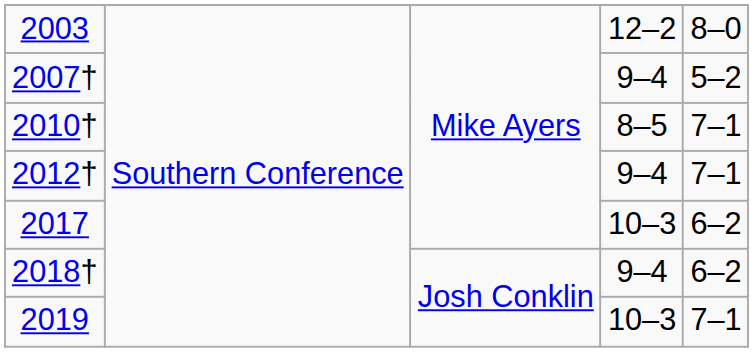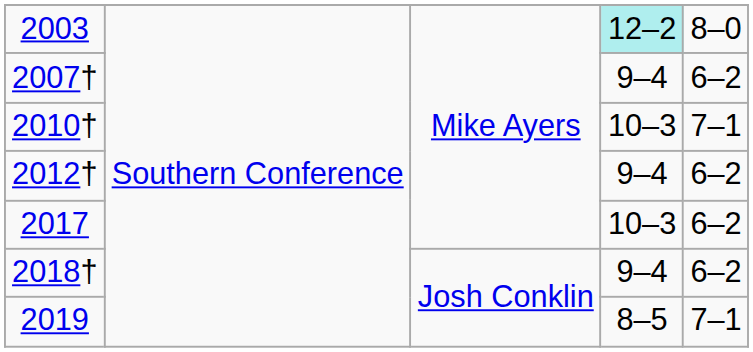2003 | column 4: no background -> paleturquoise background
2007† | column 5: 5–2 -> 6–2
2010† | column 4: 8–5 -> 10–3
2012† | column 5: 7–1 -> 6–2
2019 | column 4: 10–3 -> 8–5
